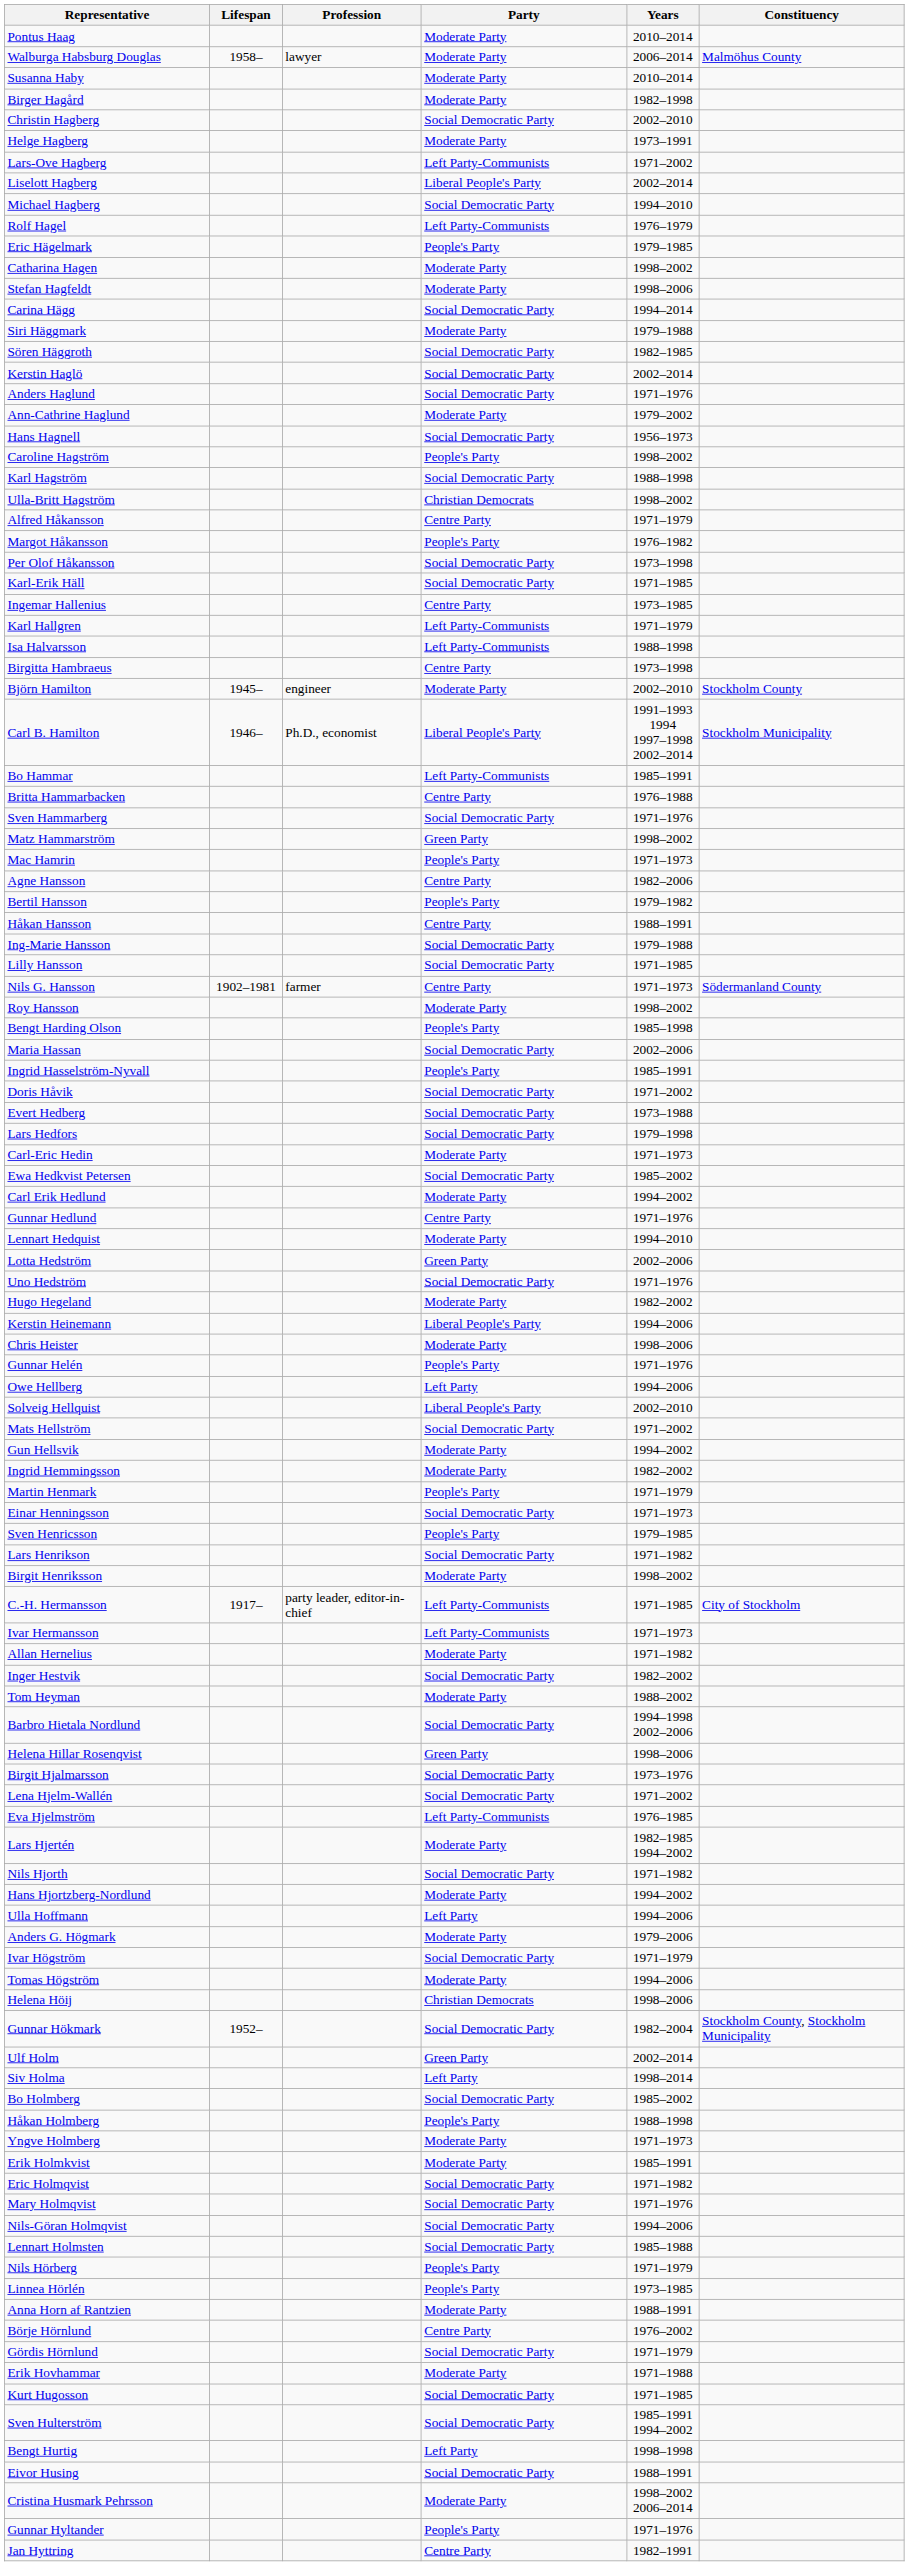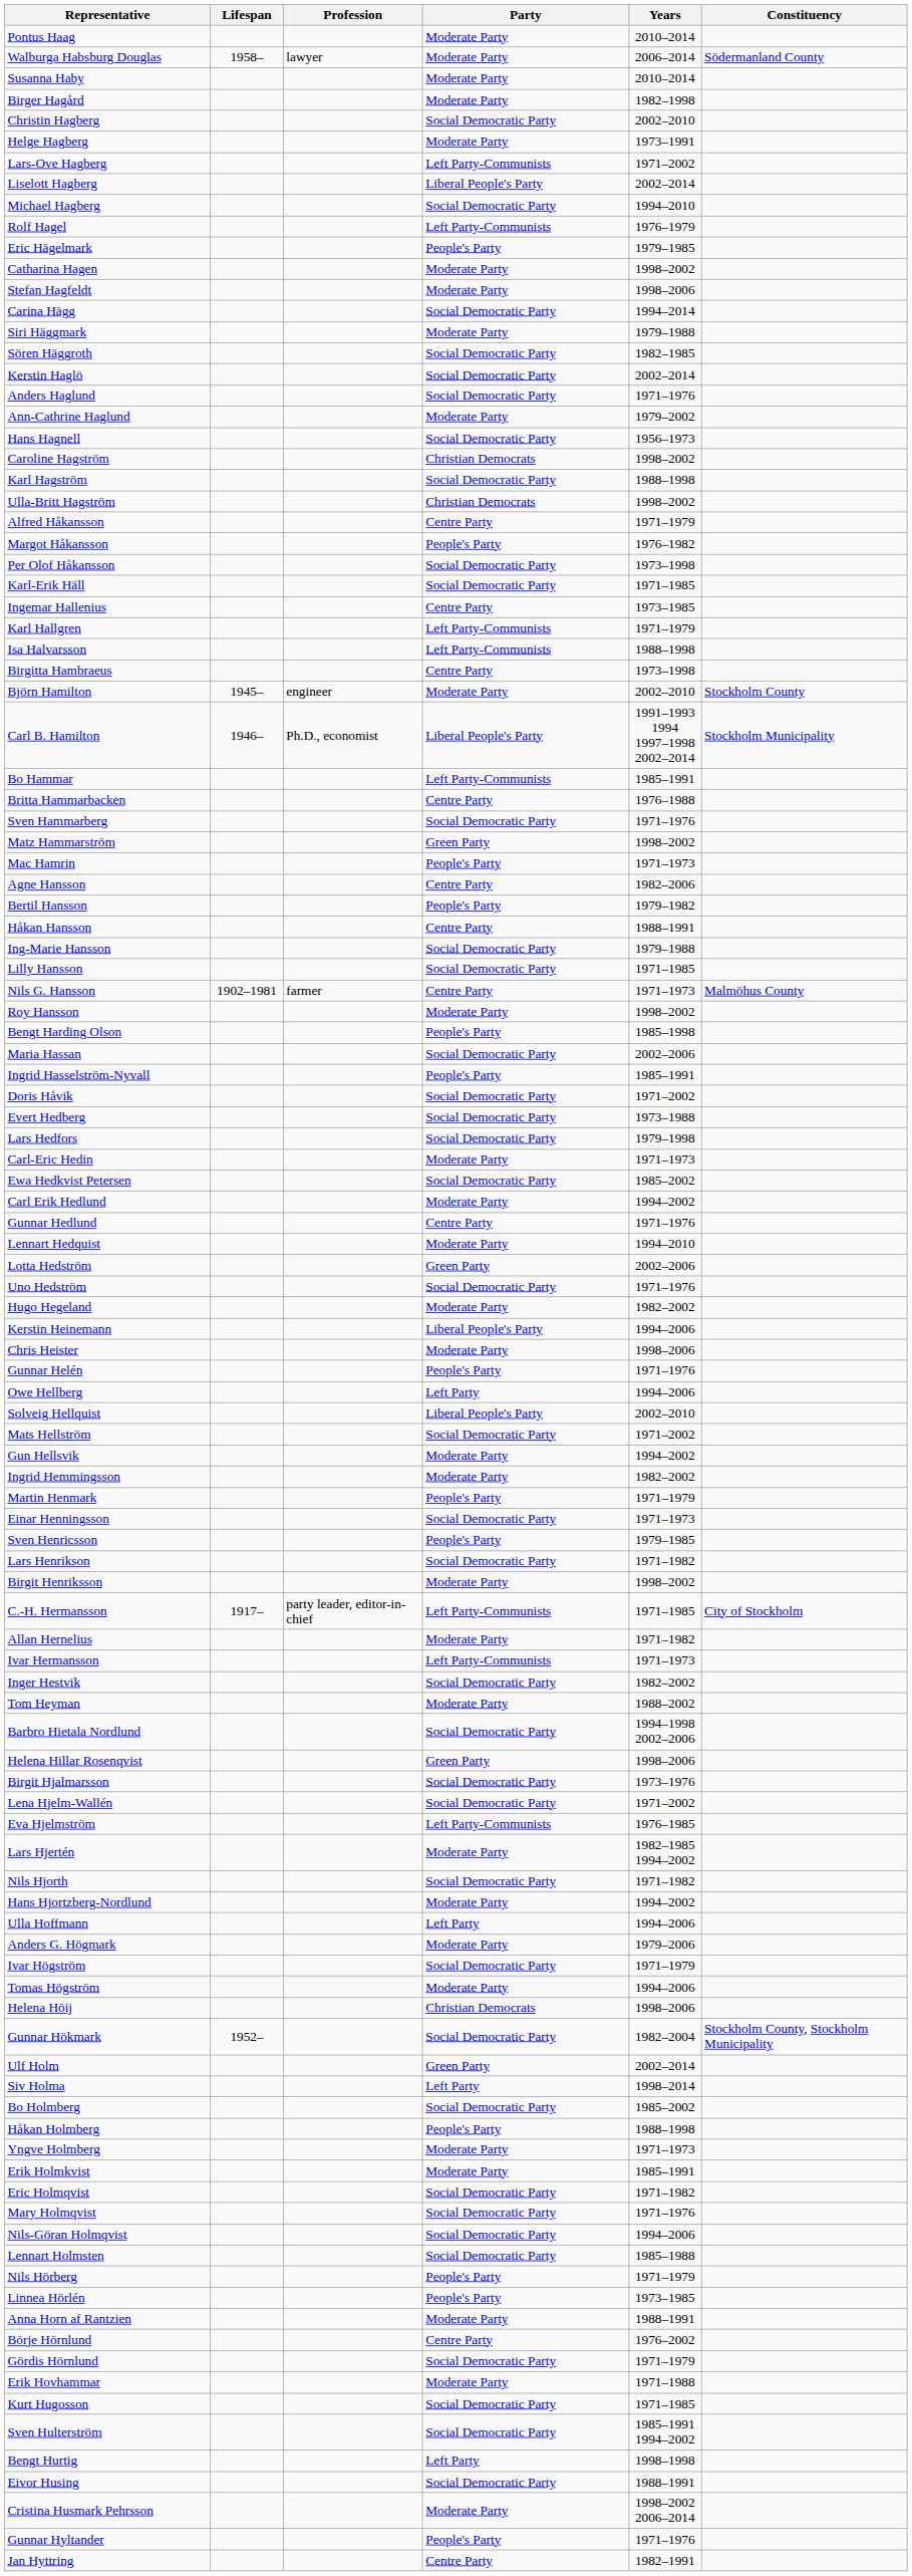Walburga Habsburg Douglas | Constituency: Malmöhus County -> Södermanland County
Caroline Hagström | Party: People's Party -> Christian Democrats
Nils G. Hansson | Constituency: Södermanland County -> Malmöhus County
rows swapped: Ivar Hermansson <-> Allan Hernelius
